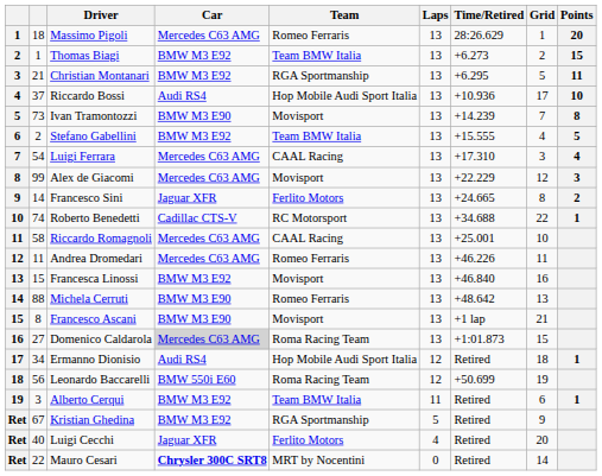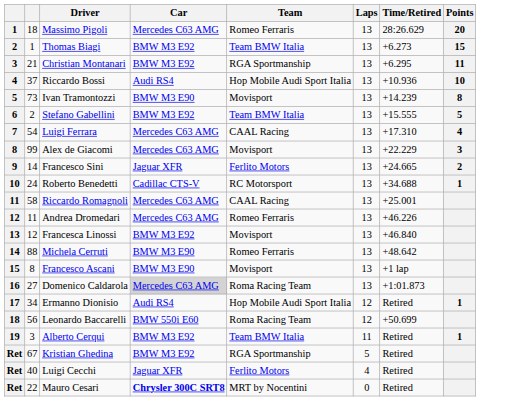- column: Grid | 1 | 2 | 5 | 17 | 7 | 4 | 3 | 12 | 8 | 22 | 10 | 11 | 16 | 13 | 21 | 15 | 18 | 19 | 6 | 9 | 20 | 14
Roberto Benedetti | column 2: 74 -> 24
Francesca Linossi | column 2: 15 -> 12
